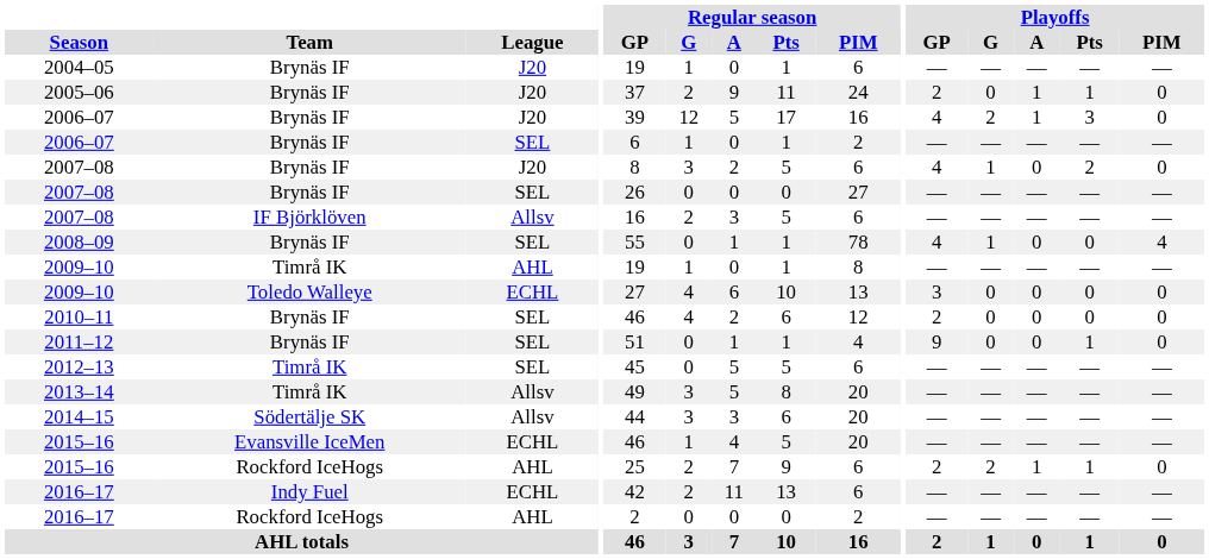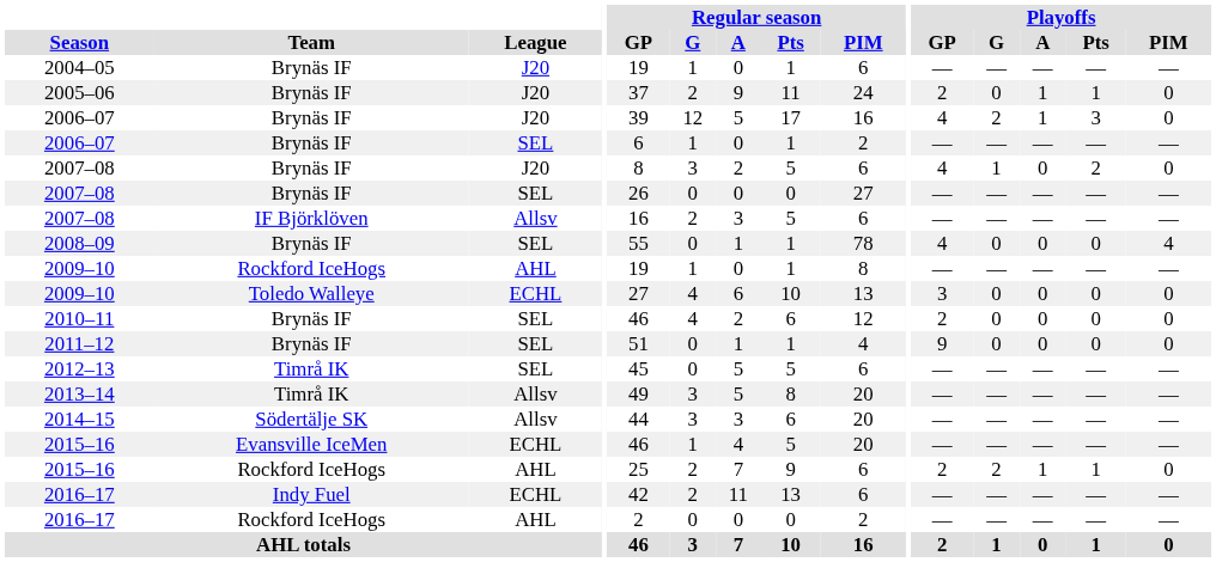2008–09 | Playoffs / G: 1 -> 0
2009–10 / AHL | Team: Timrå IK -> Rockford IceHogs
2011–12 | Playoffs / Pts: 1 -> 0
